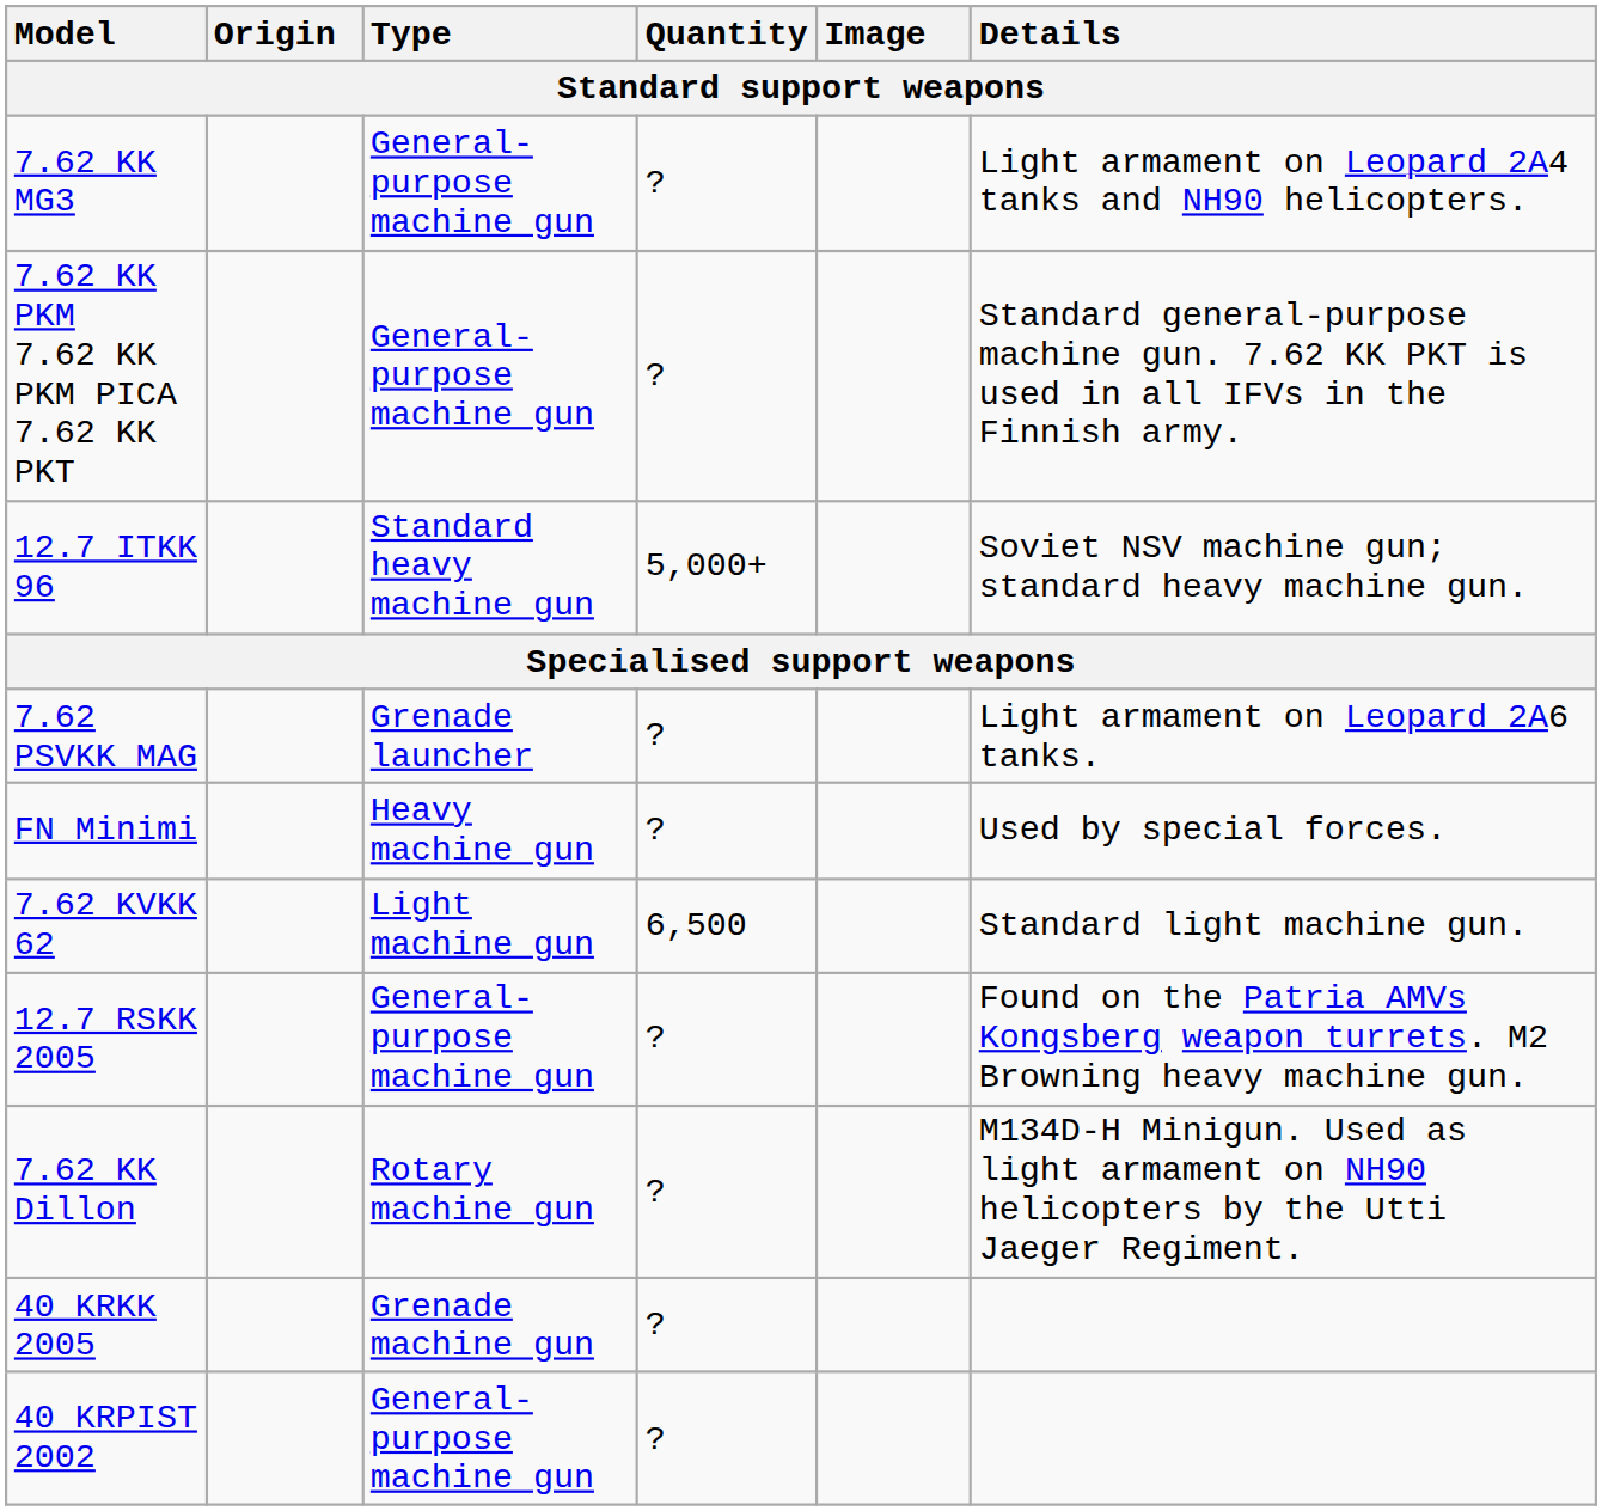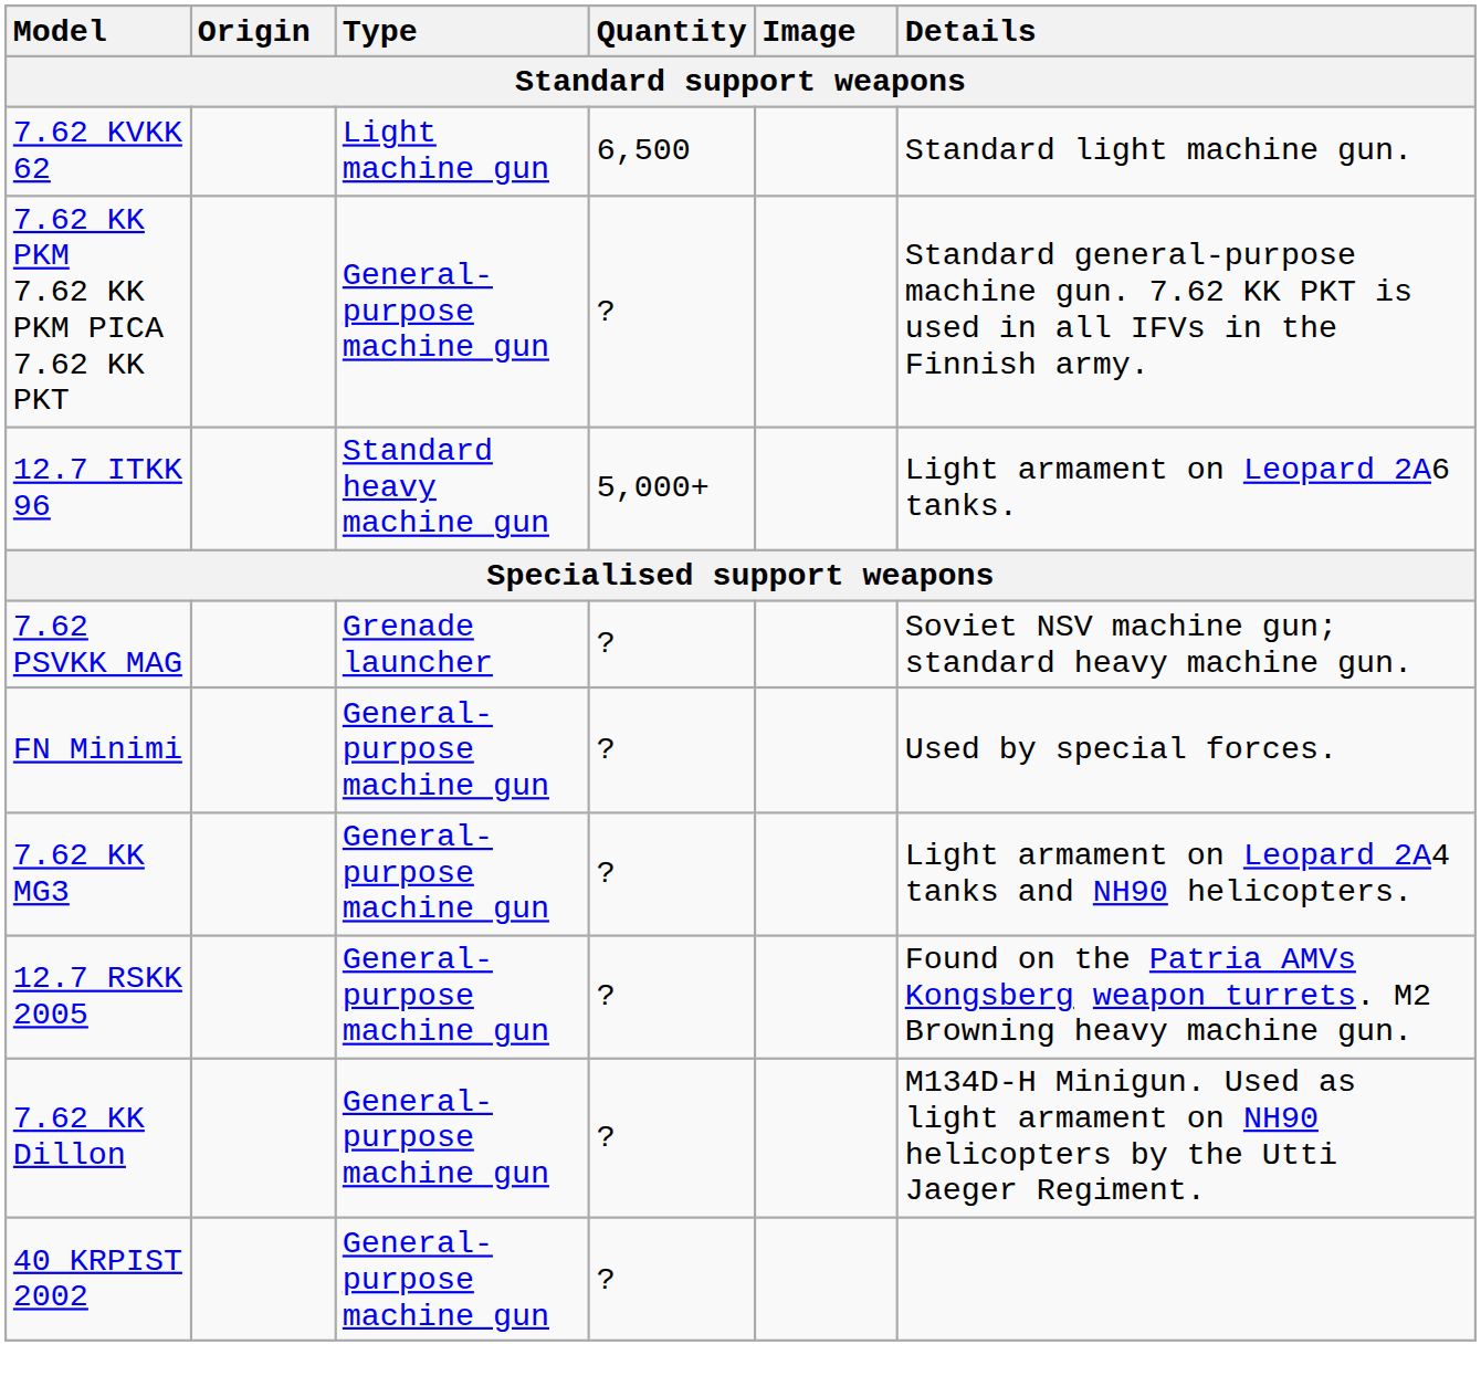rows swapped: 7.62 KVKK 62 <-> 7.62 KK MG3
12.7 ITKK 96 | Details: Soviet NSV machine gun; standard heavy machine gun. -> Light armament on Leopard 2A6 tanks.
7.62 PSVKK MAG | Details: Light armament on Leopard 2A6 tanks. -> Soviet NSV machine gun; standard heavy machine gun.
FN Minimi | Type: Heavy machine gun -> General-purpose machine gun
7.62 KK Dillon | Type: Rotary machine gun -> General-purpose machine gun
- row: 40 KRKK 2005 | Grenade machine gun | ?
